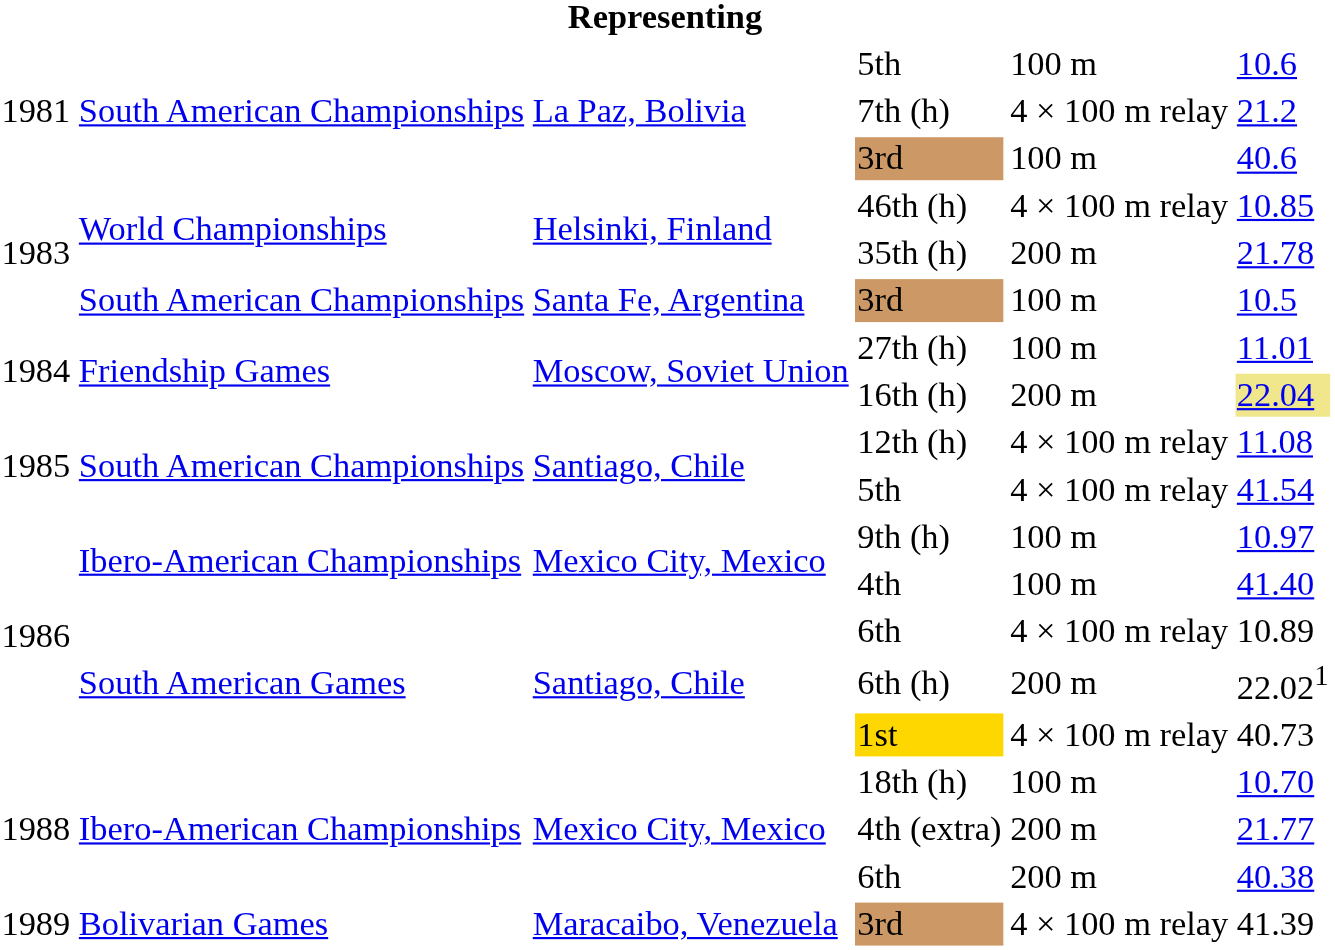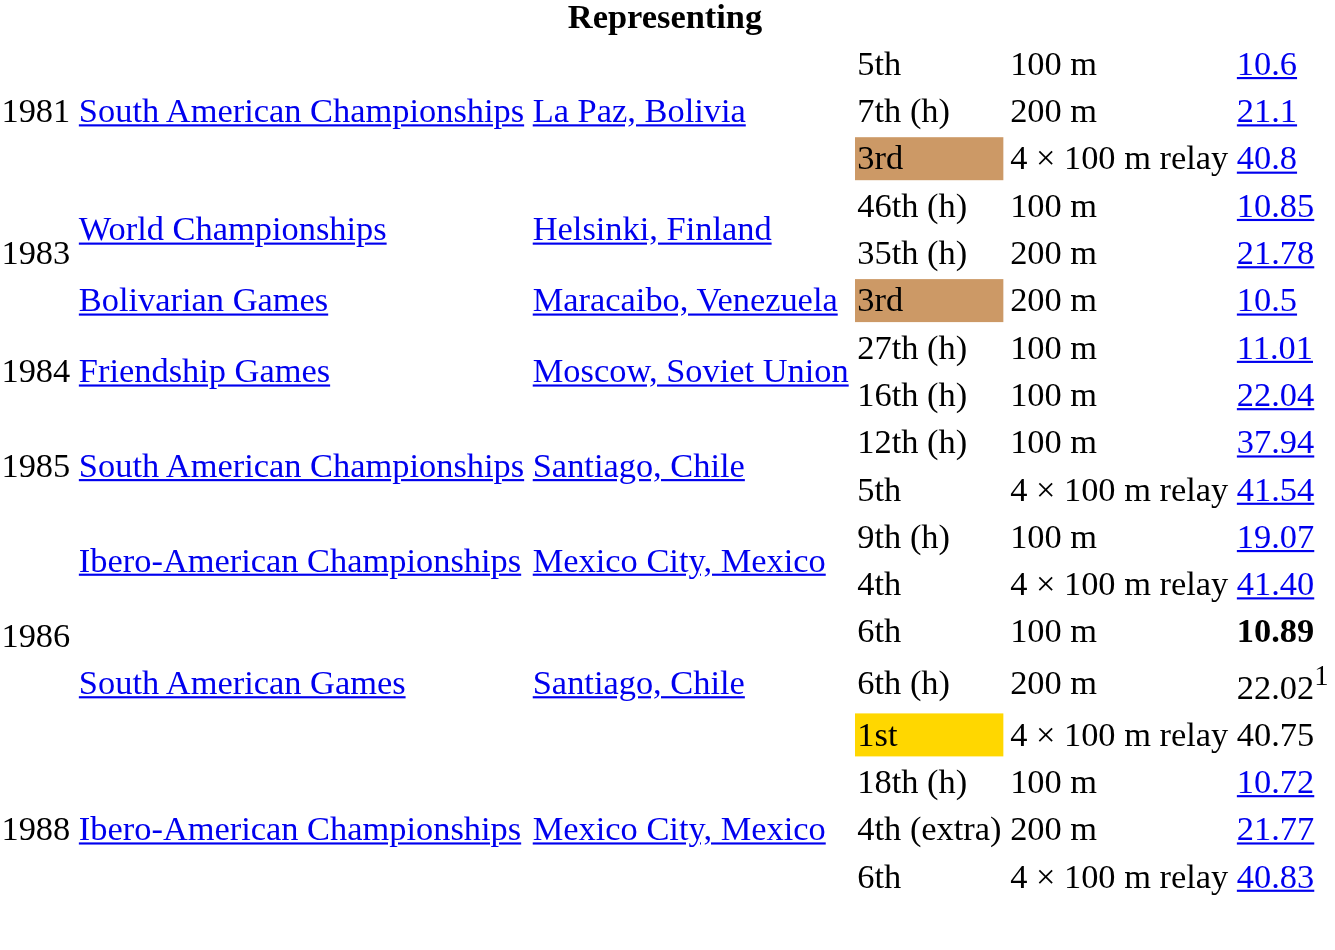7th (h) | column 5: 4 × 100 m relay -> 200 m
7th (h) | column 6: 21.2 -> 21.1
1981 / 3rd | column 5: 100 m -> 4 × 100 m relay
1981 / 3rd | column 6: 40.6 -> 40.8
46th (h) | column 5: 4 × 100 m relay -> 100 m
1983 / 3rd | column 2: South American Championships -> Bolivarian Games
1983 / 3rd | column 3: Santa Fe, Argentina -> Maracaibo, Venezuela
1983 / 3rd | column 5: 100 m -> 200 m
16th (h) | column 5: 200 m -> 100 m
16th (h) | column 6: khaki background -> no background
12th (h) | column 5: 4 × 100 m relay -> 100 m
12th (h) | column 6: 11.08 -> 37.94
9th (h) | column 6: 10.97 -> 19.07
4th | column 5: 100 m -> 4 × 100 m relay
1986 / 6th | column 5: 4 × 100 m relay -> 100 m
1986 / 6th | column 6: normal -> bold
1st | column 6: 40.73 -> 40.75
18th (h) | column 6: 10.70 -> 10.72
1988 / 6th | column 5: 200 m -> 4 × 100 m relay
1988 / 6th | column 6: 40.38 -> 40.83
- row: 1989 | Bolivarian Games | Maracaibo, Venezuela | 3rd | 4 × 100 m relay | 41.39
